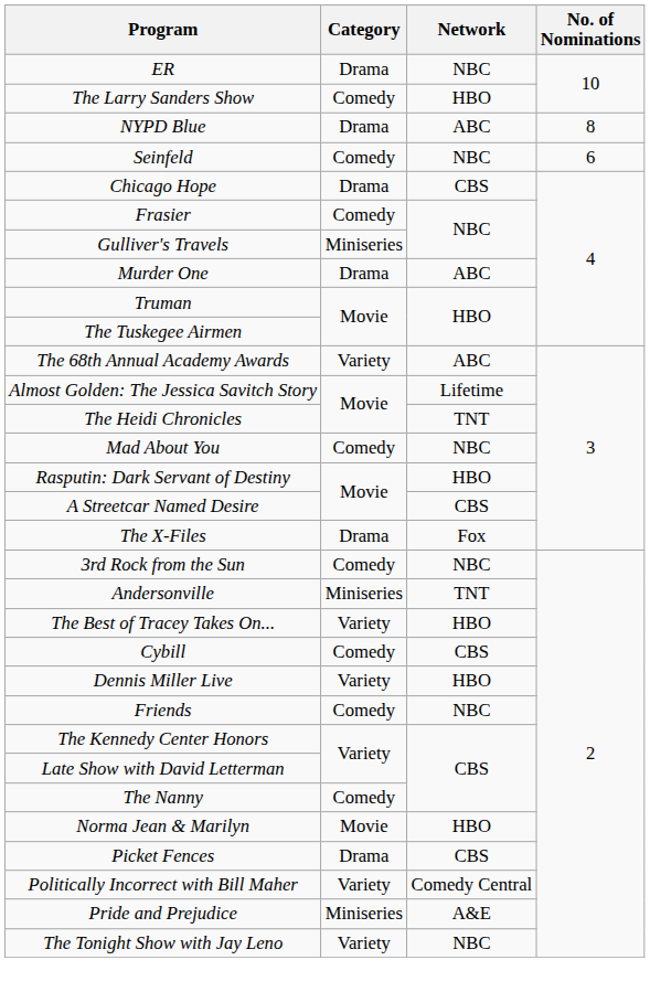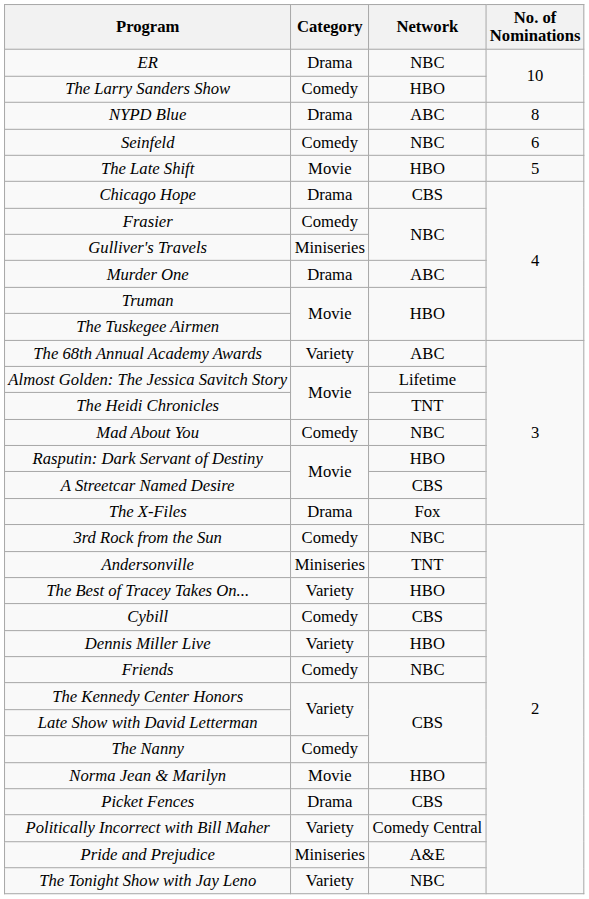+ row: The Late Shift | Movie | HBO | 5
